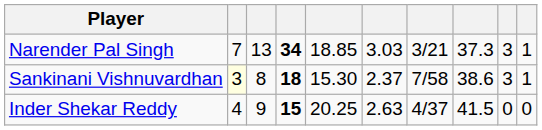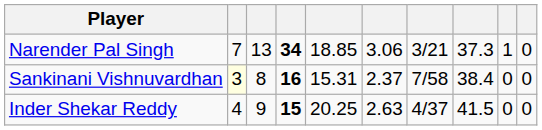Narender Pal Singh | column 6: 3.03 -> 3.06
Narender Pal Singh | column 9: 3 -> 1
Narender Pal Singh | column 10: 1 -> 0
Sankinani Vishnuvardhan | column 4: 18 -> 16
Sankinani Vishnuvardhan | column 5: 15.30 -> 15.31
Sankinani Vishnuvardhan | column 8: 38.6 -> 38.4
Sankinani Vishnuvardhan | column 9: 3 -> 0
Sankinani Vishnuvardhan | column 10: 1 -> 0
